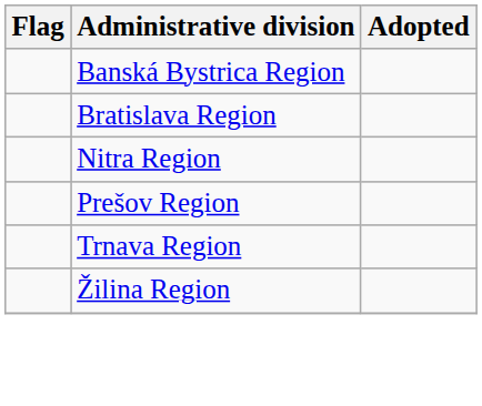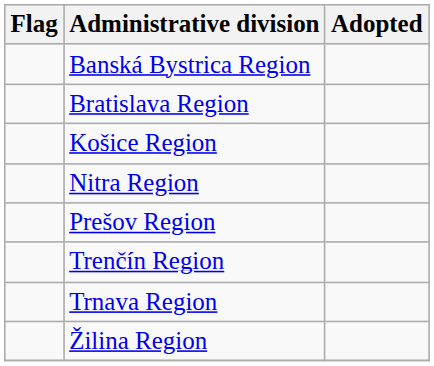+ row: Košice Region
+ row: Trenčín Region
